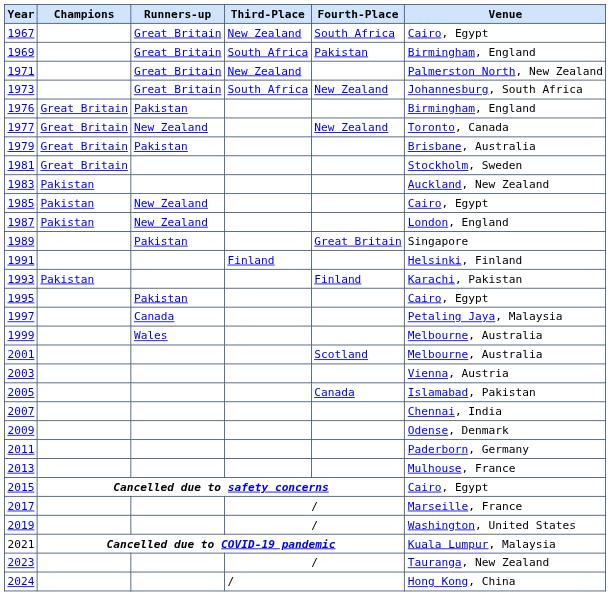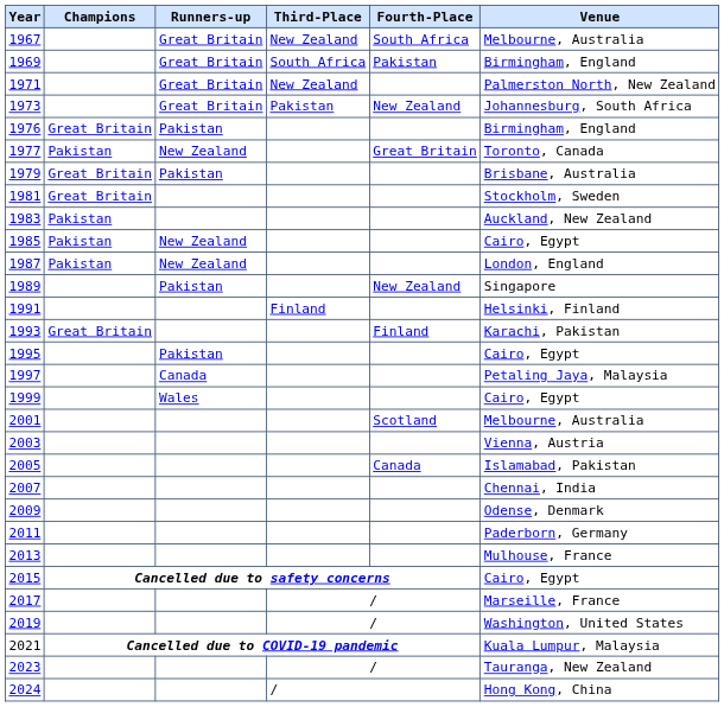1967 | Venue: Cairo, Egypt -> Melbourne, Australia
1973 | Third-Place: South Africa -> Pakistan
1977 | Champions: Great Britain -> Pakistan
1977 | Fourth-Place: New Zealand -> Great Britain
1989 | Fourth-Place: Great Britain -> New Zealand
1993 | Champions: Pakistan -> Great Britain
1999 | Venue: Melbourne, Australia -> Cairo, Egypt
